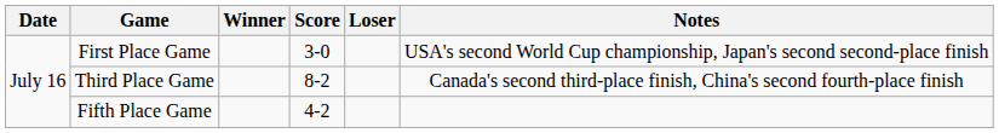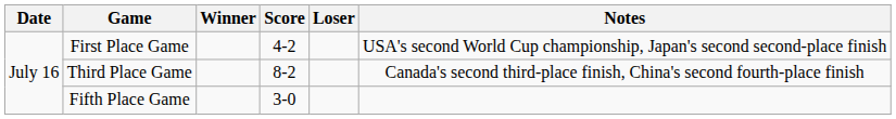First Place Game | Score: 3-0 -> 4-2
Fifth Place Game | Score: 4-2 -> 3-0
